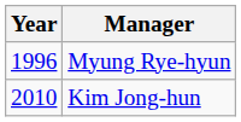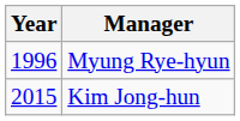Kim Jong-hun | Year: 2010 -> 2015
